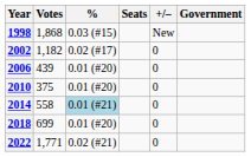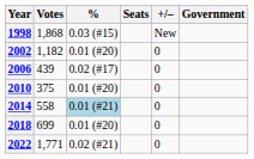2002 | %: 0.02 (#17) -> 0.01 (#20)
2006 | %: 0.01 (#20) -> 0.02 (#17)
